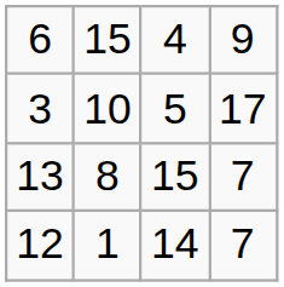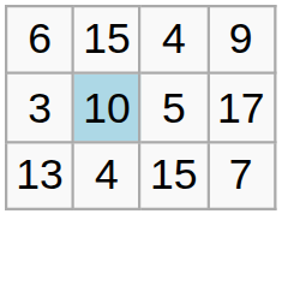3 | column 2: no background -> lightblue background
13 | column 2: 8 -> 4
- row: 12 | 1 | 14 | 7
